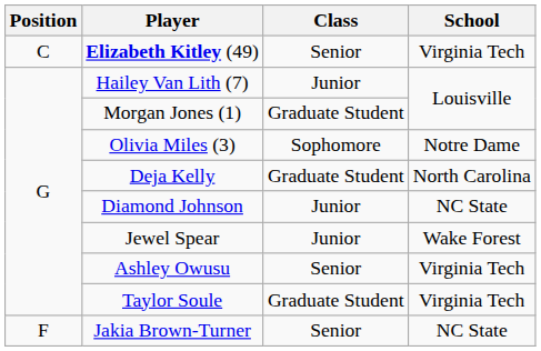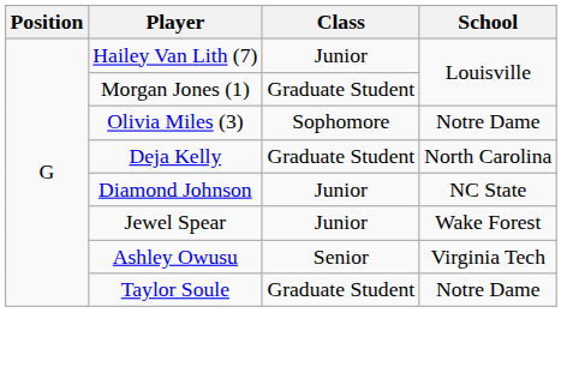- row: C | Elizabeth Kitley (49) | Senior | Virginia Tech
Taylor Soule | School: Virginia Tech -> Notre Dame
- row: F | Jakia Brown-Turner | Senior | NC State
